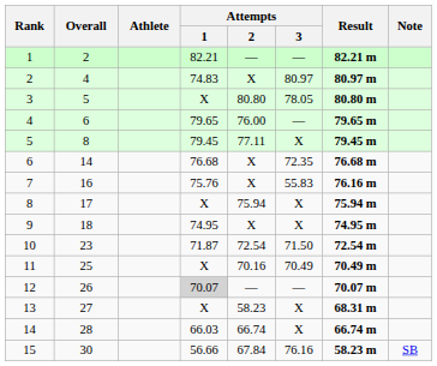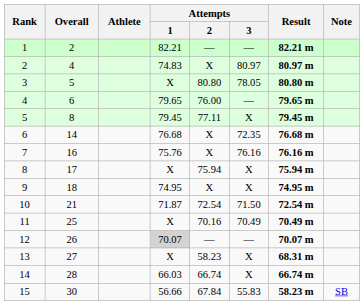7 | Attempts / 3: 55.83 -> 76.16
10 | Overall: 23 -> 21
15 | Attempts / 3: 76.16 -> 55.83
